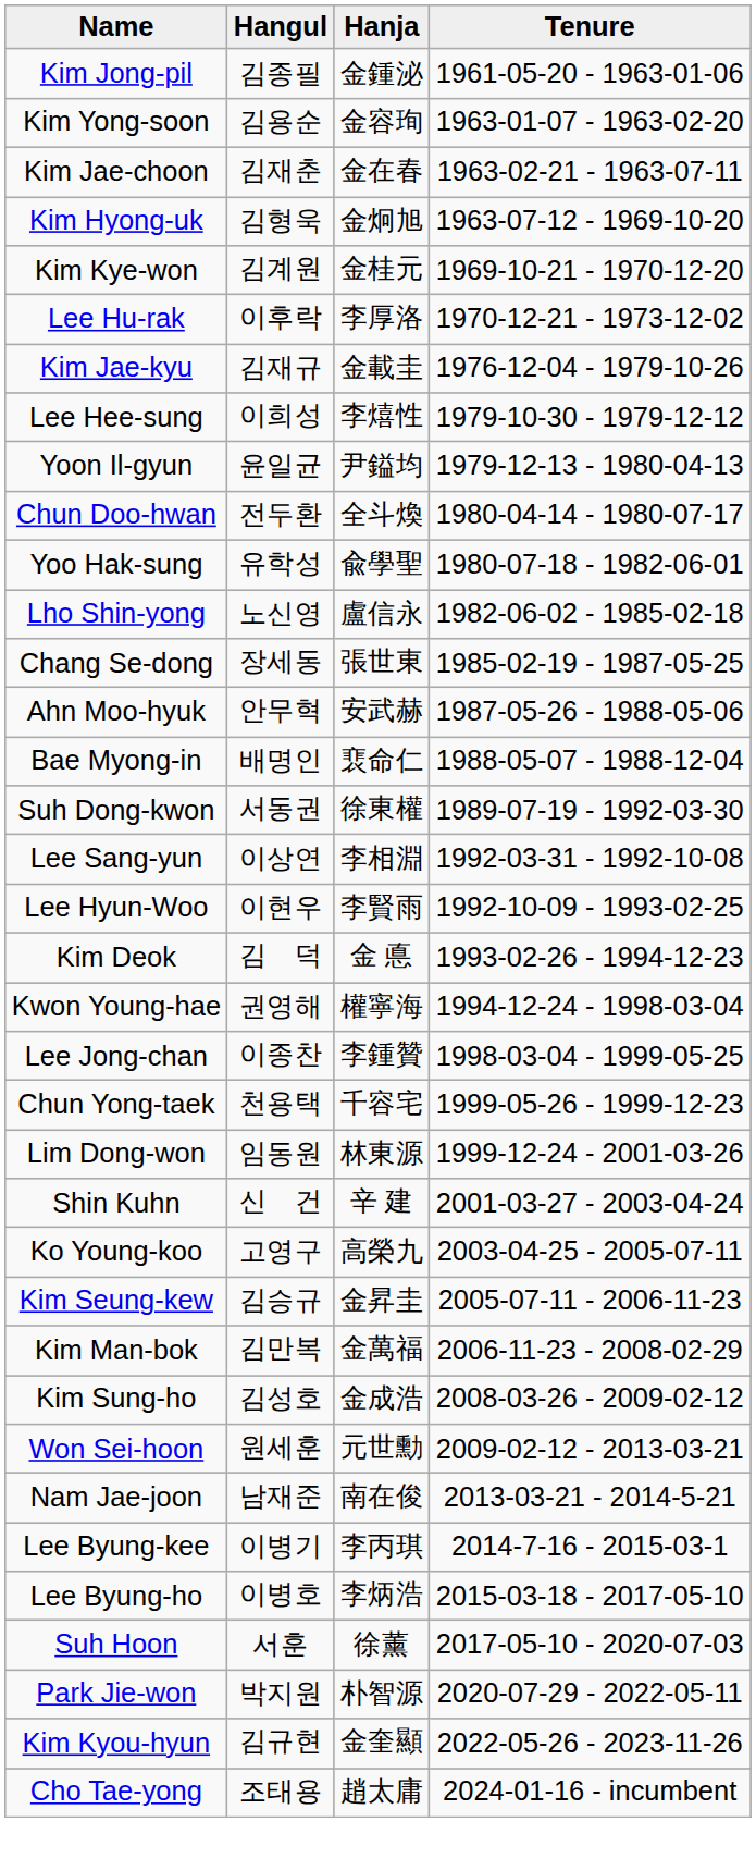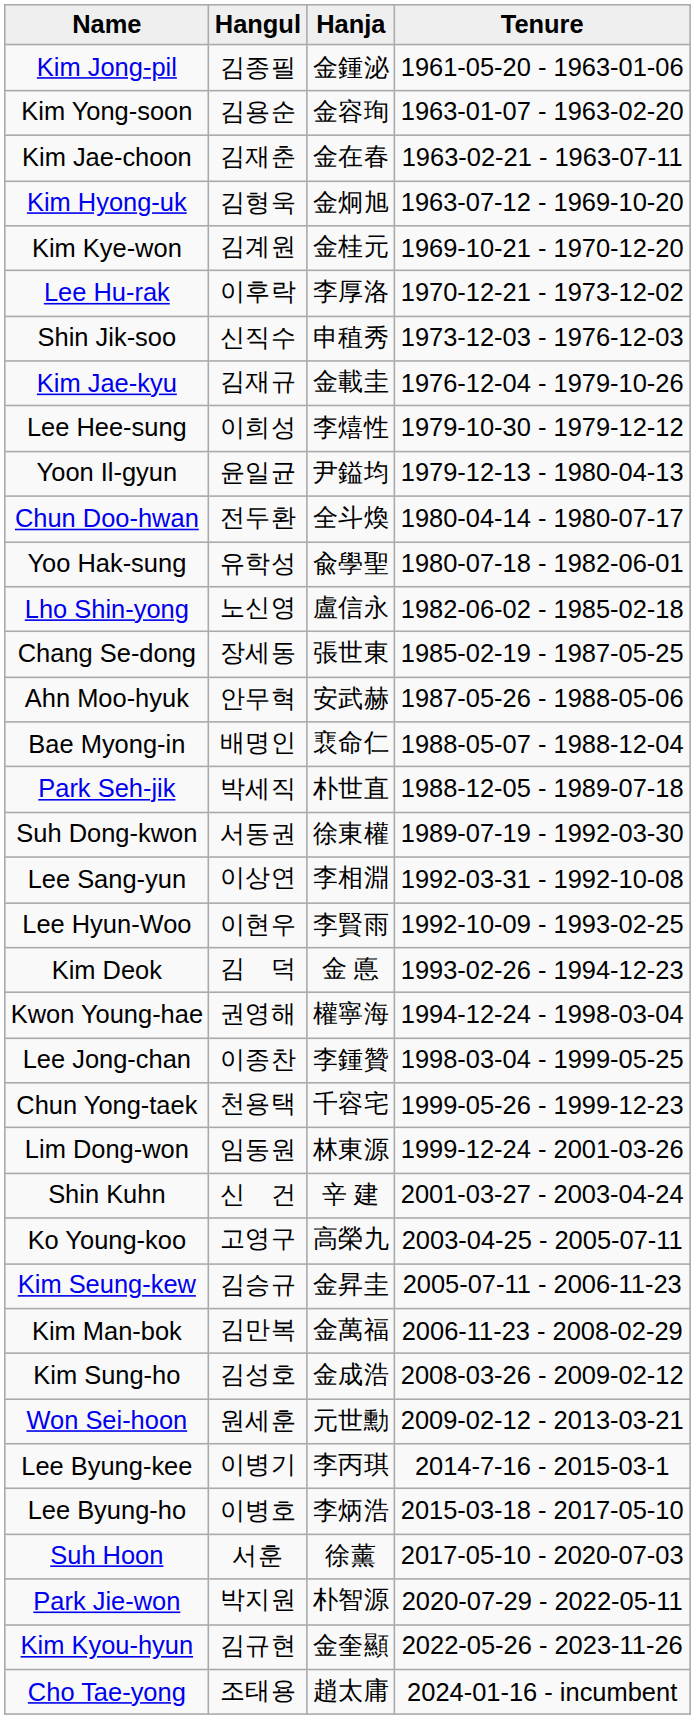+ row: Shin Jik-soo | 신직수 | 申稙秀 | 1973-12-03 - 1976-12-03
+ row: Park Seh-jik | 박세직 | 朴世直 | 1988-12-05 - 1989-07-18
- row: Nam Jae-joon | 남재준 | 南在俊 | 2013-03-21 - 2014-5-21
